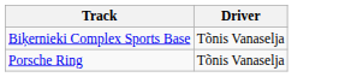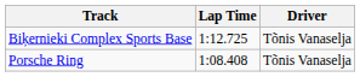+ column: Lap Time | 1:12.725 | 1:08.408
